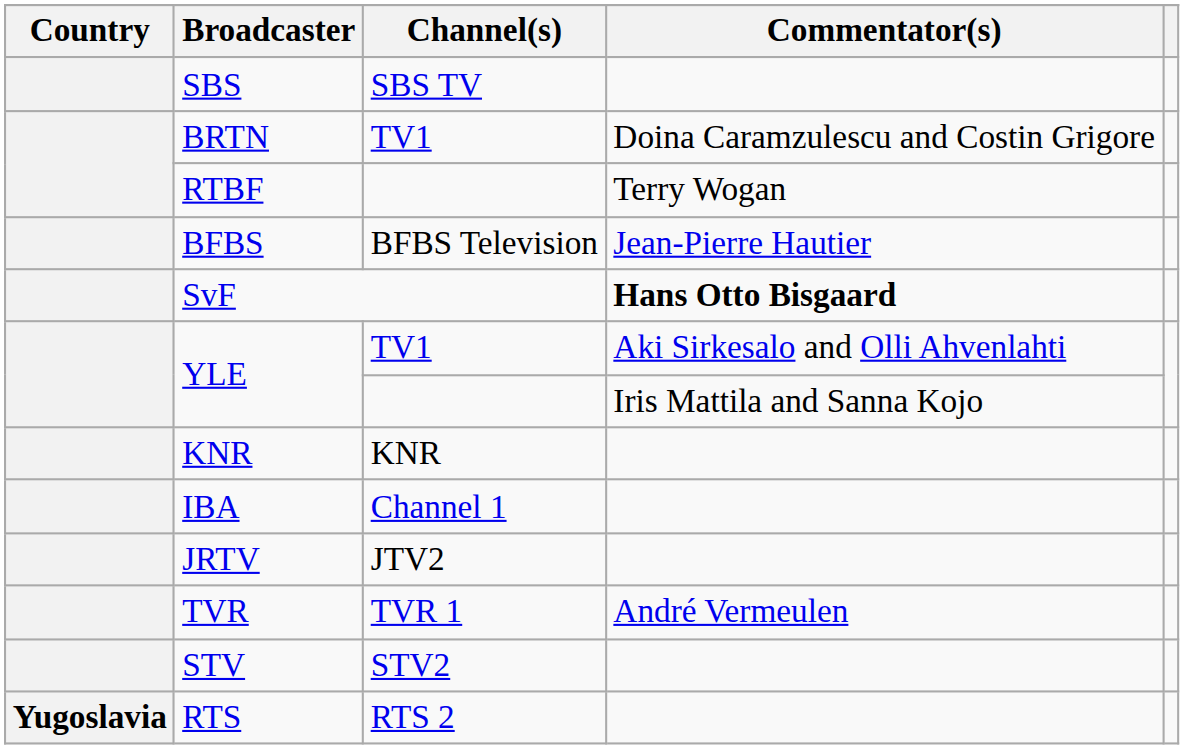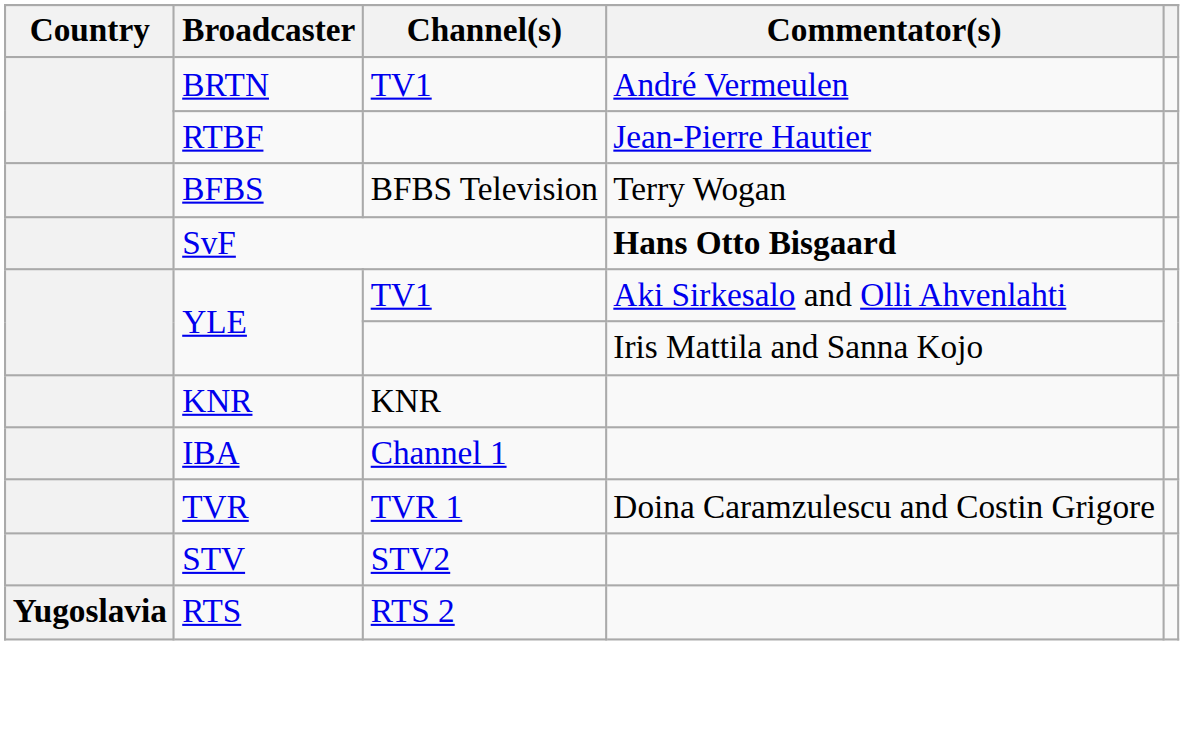- row: SBS | SBS TV
BRTN | Commentator(s): Doina Caramzulescu and Costin Grigore -> André Vermeulen
RTBF | Commentator(s): Terry Wogan -> Jean-Pierre Hautier
BFBS | Commentator(s): Jean-Pierre Hautier -> Terry Wogan
- row: JRTV | JTV2
TVR | Commentator(s): André Vermeulen -> Doina Caramzulescu and Costin Grigore
